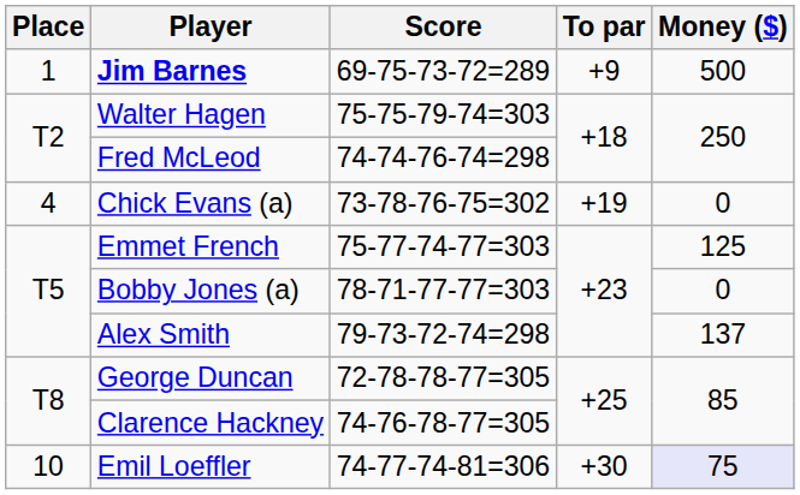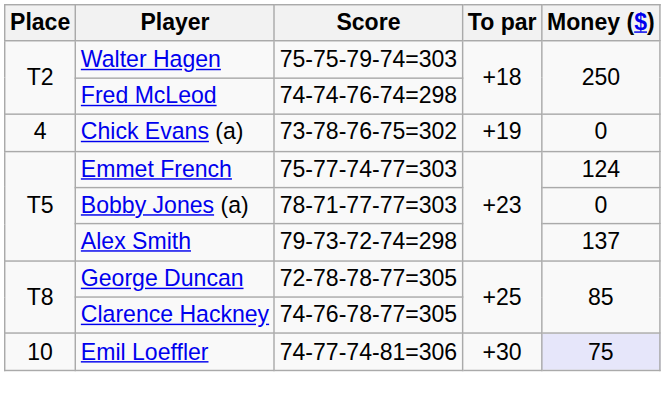- row: 1 | Jim Barnes | 69-75-73-72=289 | +9 | 500
Emmet French | Money ($): 125 -> 124
